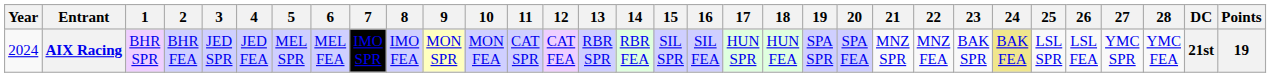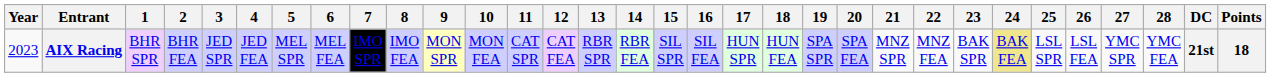AIX Racing | Year: 2024 -> 2023
AIX Racing | Points: 19 -> 18
